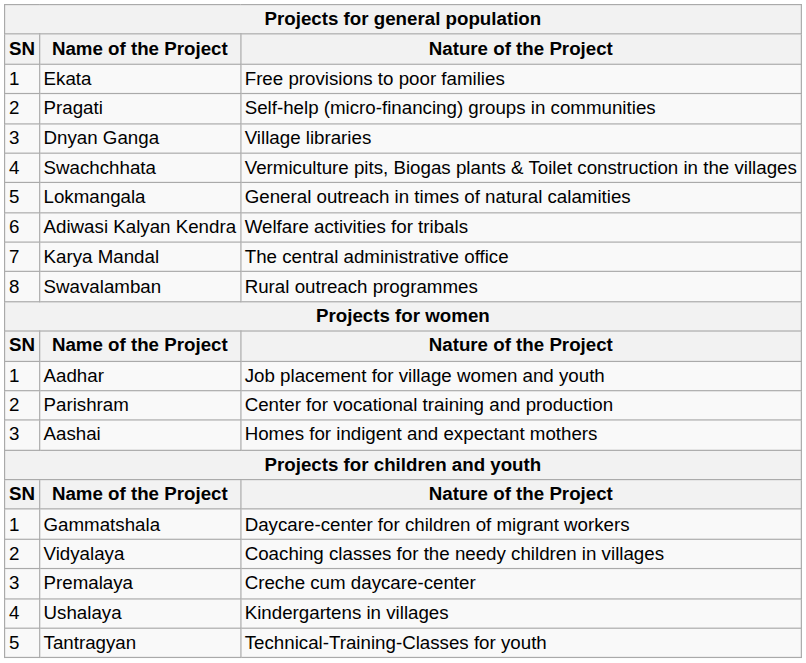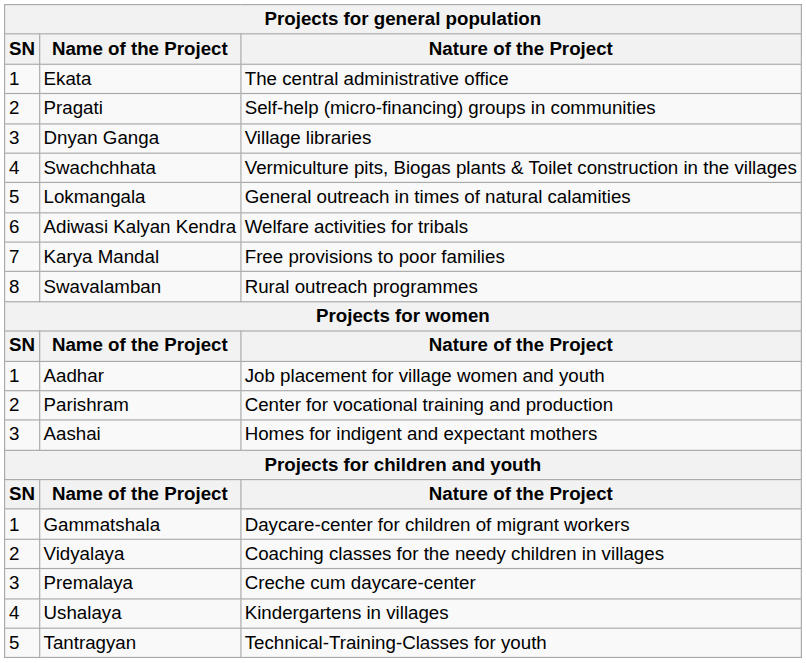Ekata | Nature of the Project: Free provisions to poor families -> The central administrative office
Karya Mandal | Nature of the Project: The central administrative office -> Free provisions to poor families
